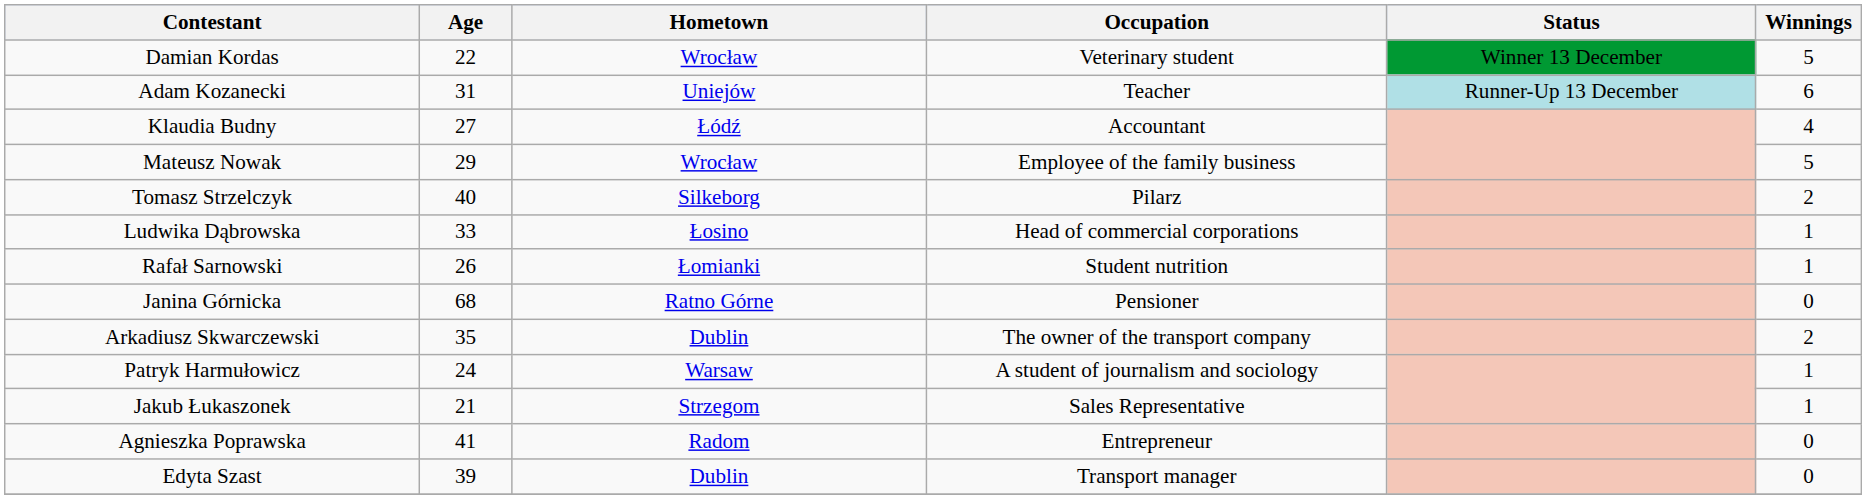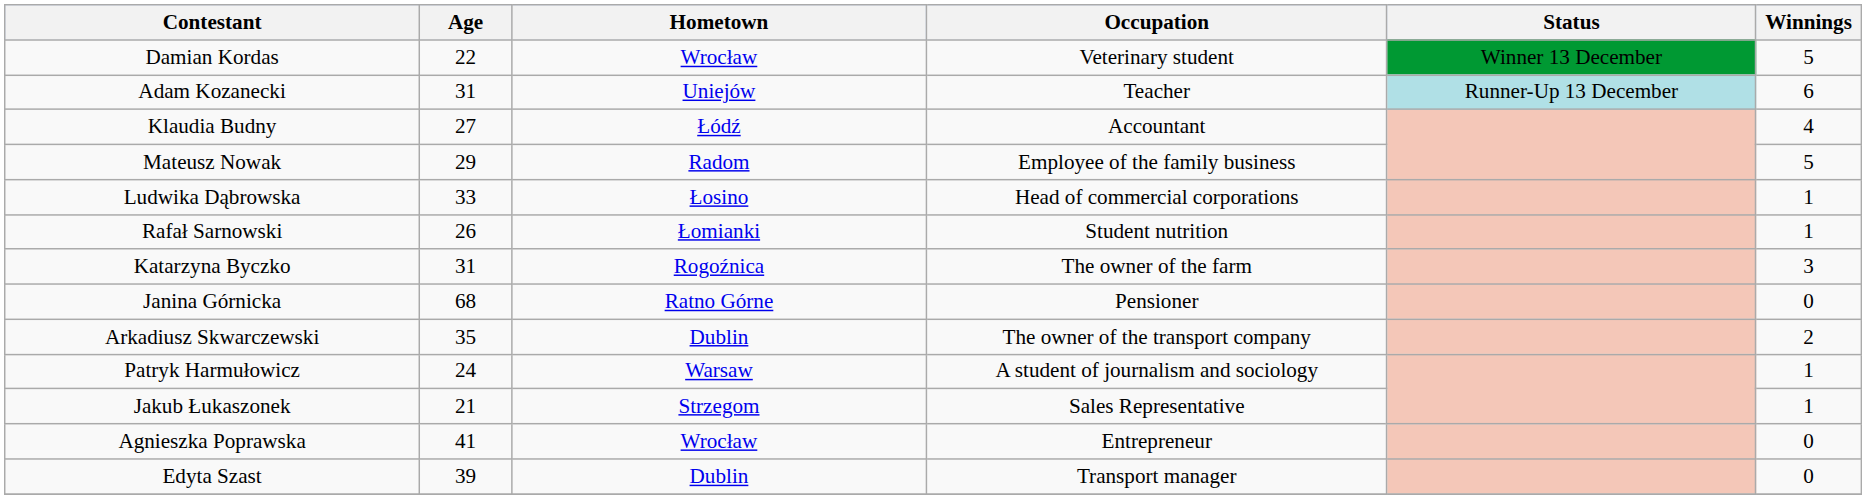Mateusz Nowak | Hometown: Wrocław -> Radom
- row: Tomasz Strzelczyk | 40 | Silkeborg | Pilarz | 2
+ row: Katarzyna Byczko | 31 | Rogoźnica | The owner of the farm | 3
Agnieszka Poprawska | Hometown: Radom -> Wrocław
